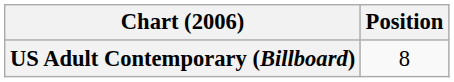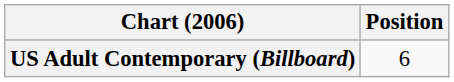US Adult Contemporary (Billboard) | Position: 8 -> 6
